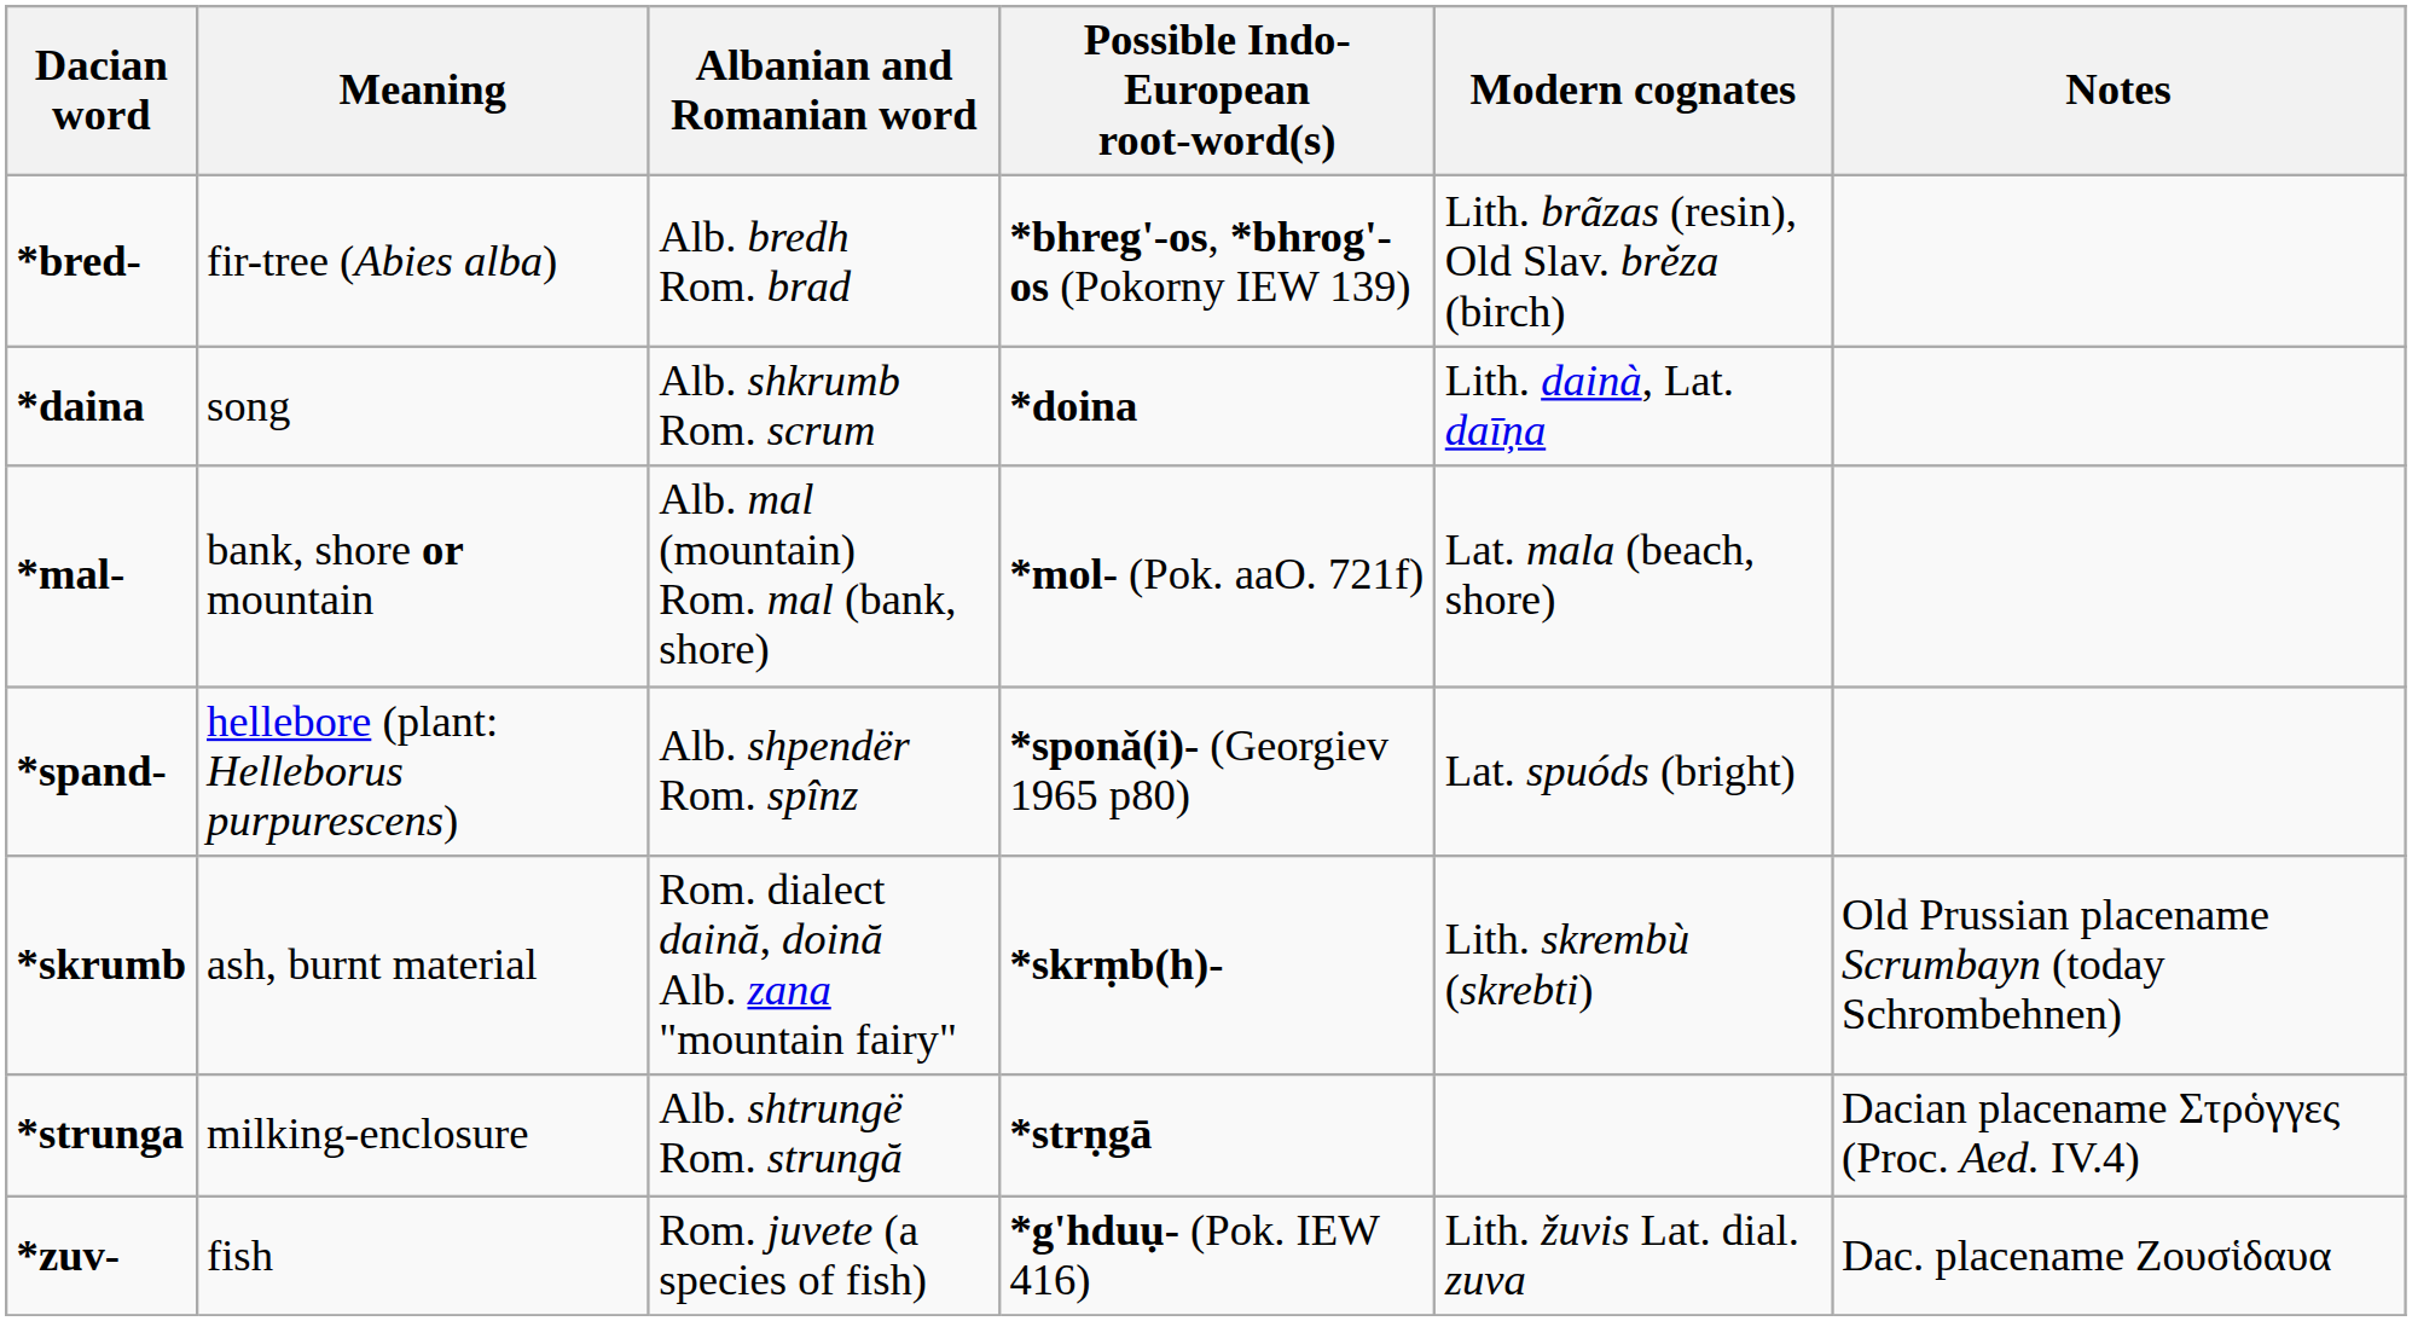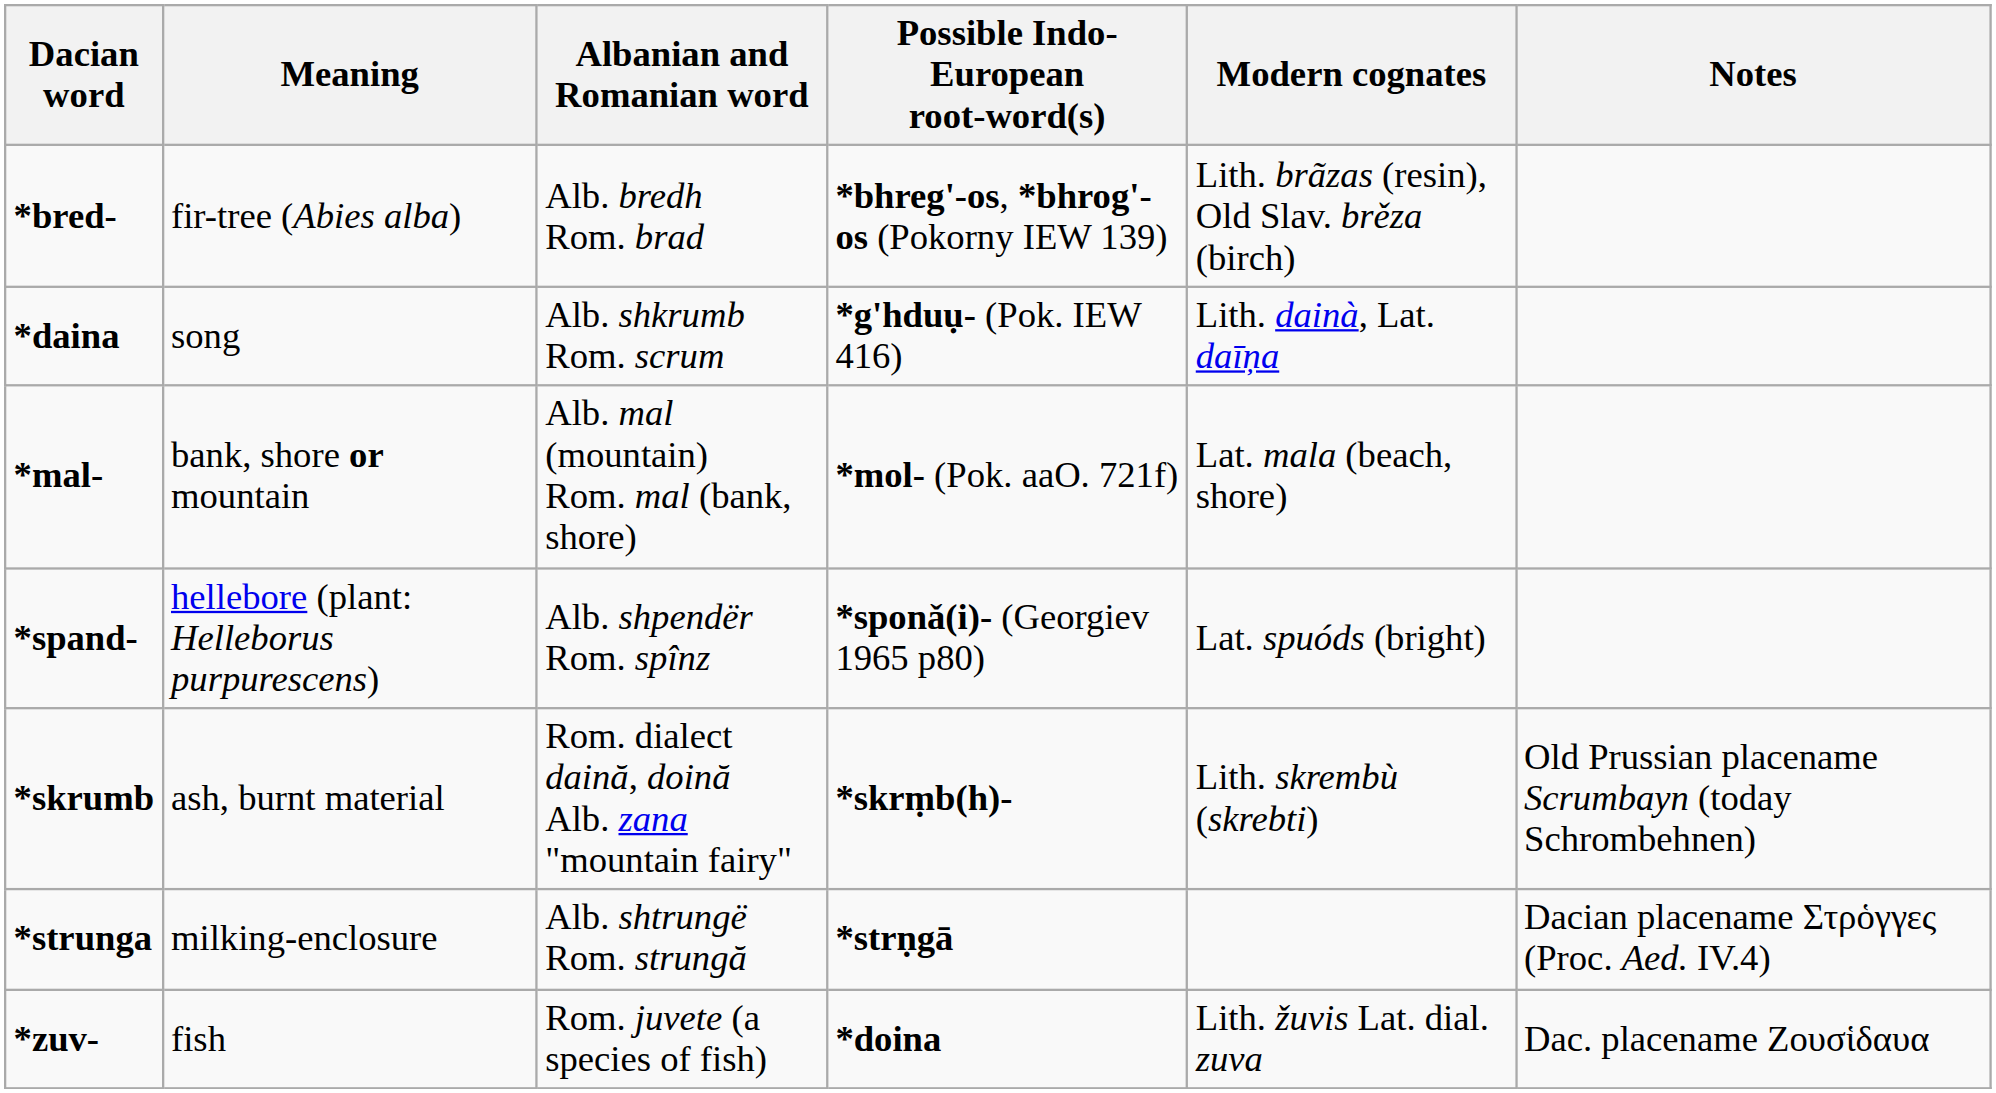*daina | Possible Indo-European root-word(s): *doina -> *g'hduụ- (Pok. IEW 416)
*zuv- | Possible Indo-European root-word(s): *g'hduụ- (Pok. IEW 416) -> *doina
